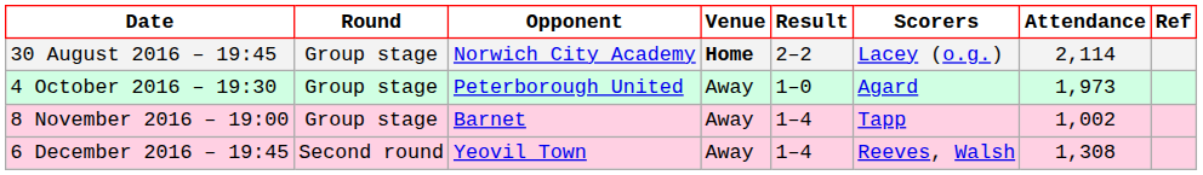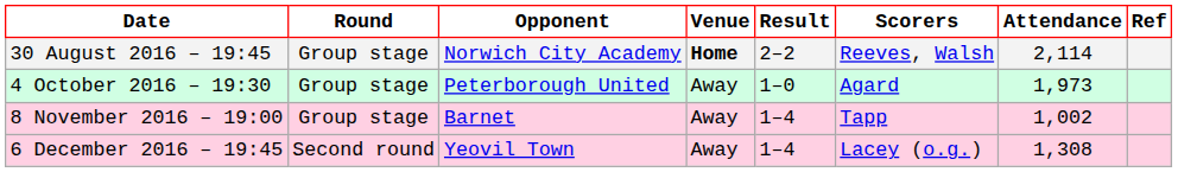30 August 2016 – 19:45 | Scorers: Lacey (o.g.) -> Reeves, Walsh
6 December 2016 – 19:45 | Scorers: Reeves, Walsh -> Lacey (o.g.)
